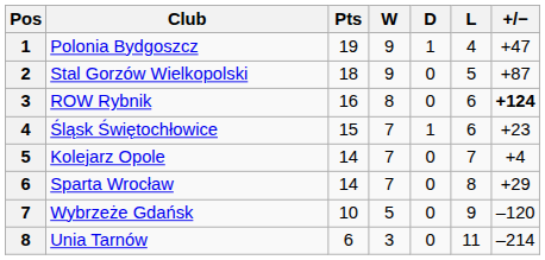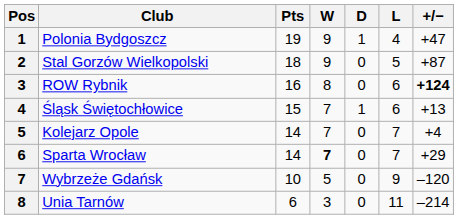Śląsk Świętochłowice | +/−: +23 -> +13
Sparta Wrocław | W: normal -> bold
Sparta Wrocław | L: 8 -> 7
